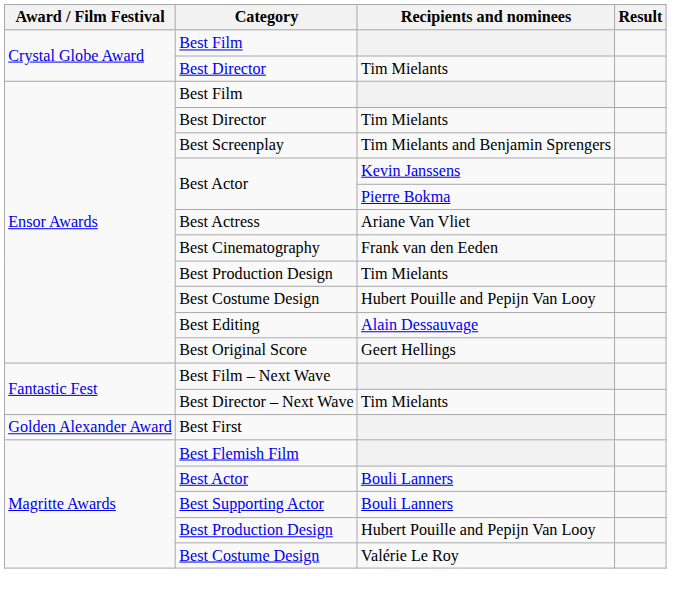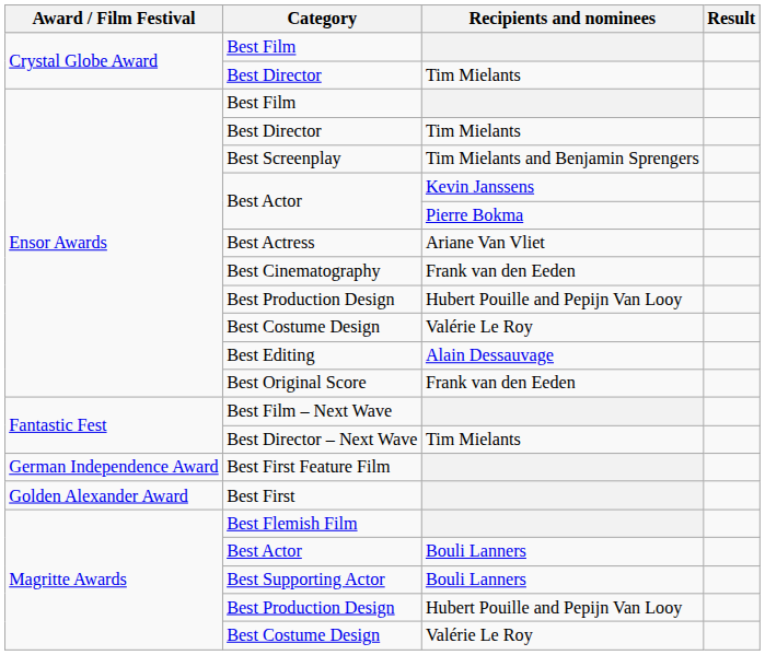Ensor Awards / Best Production Design | Recipients and nominees: Tim Mielants -> Hubert Pouille and Pepijn Van Looy
Ensor Awards / Best Costume Design | Recipients and nominees: Hubert Pouille and Pepijn Van Looy -> Valérie Le Roy
Best Original Score | Recipients and nominees: Geert Hellings -> Frank van den Eeden
+ row: German Independence Award | Best First Feature Film
